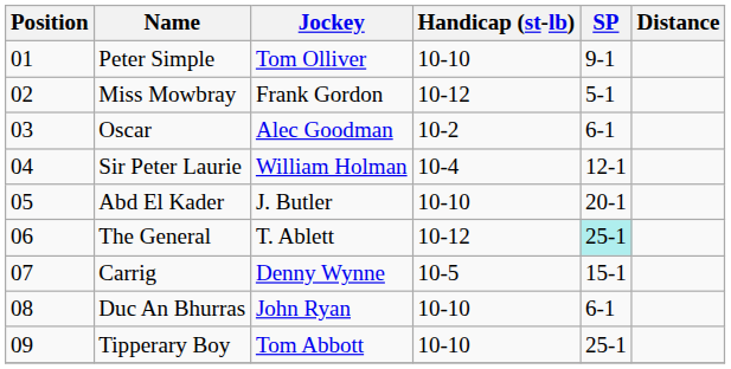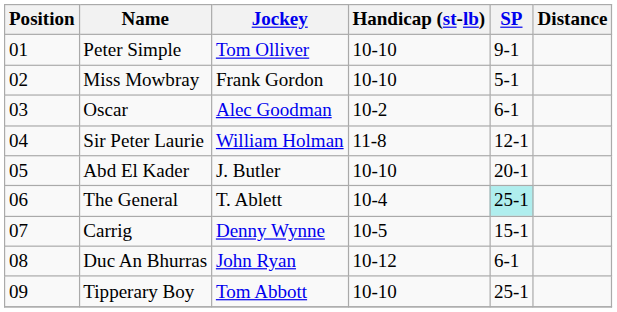Miss Mowbray | Handicap (st-lb): 10-12 -> 10-10
Sir Peter Laurie | Handicap (st-lb): 10-4 -> 11-8
The General | Handicap (st-lb): 10-12 -> 10-4
Duc An Bhurras | Handicap (st-lb): 10-10 -> 10-12
